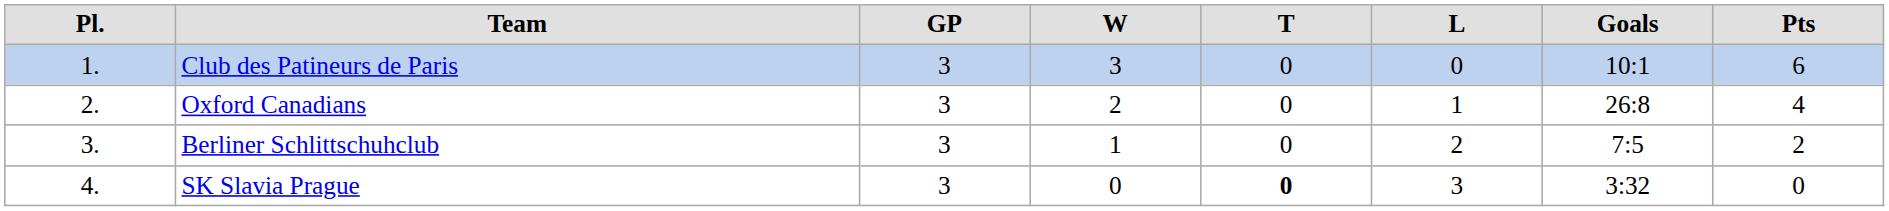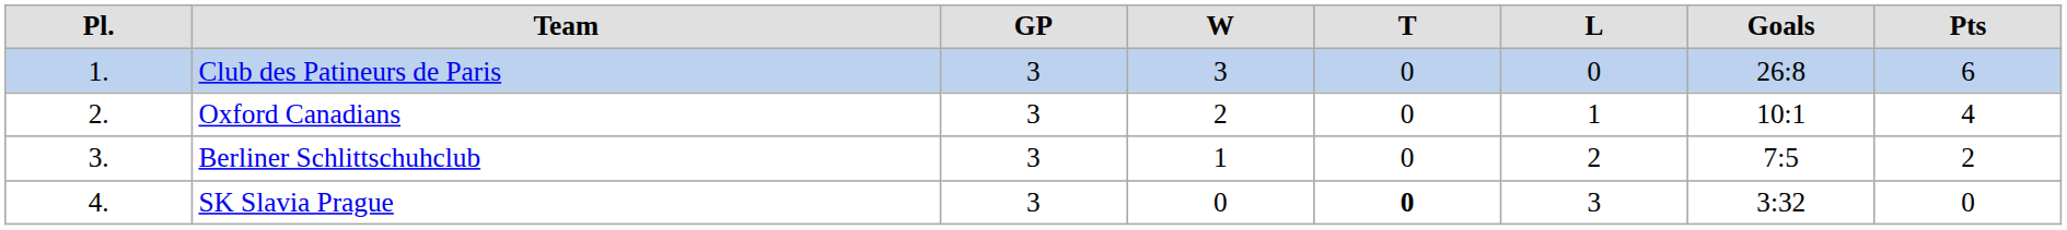Club des Patineurs de Paris | column 7: 10:1 -> 26:8
Oxford Canadians | column 7: 26:8 -> 10:1
